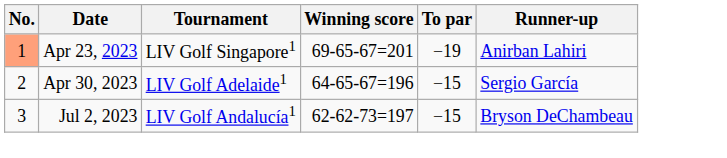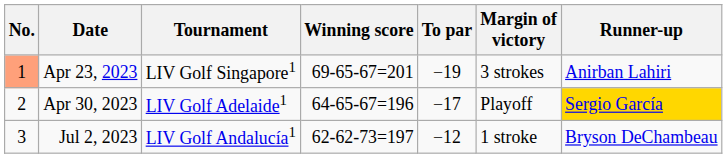+ column: Margin of victory | 3 strokes | Playoff | 1 stroke
Apr 30, 2023 | To par: −15 -> −17
Apr 30, 2023 | Runner-up: no background -> gold background
Jul 2, 2023 | To par: −15 -> −12
